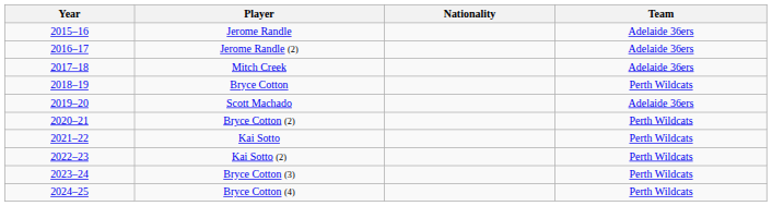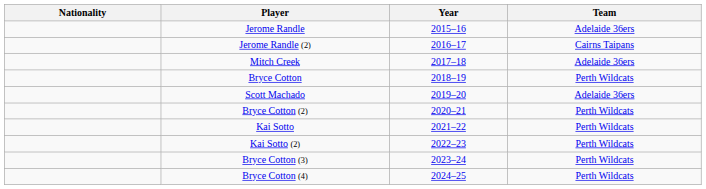columns swapped: Year <-> Nationality
Jerome Randle (2) | Team: Adelaide 36ers -> Cairns Taipans
